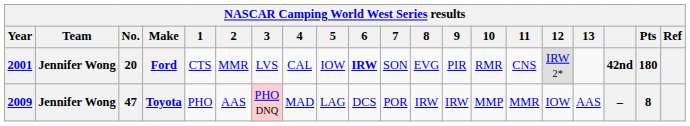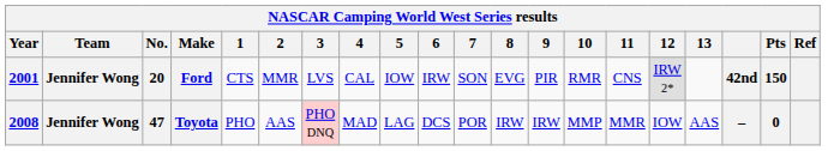Ford | 6: bold -> normal
Ford | Pts: 180 -> 150
Toyota | Year: 2009 -> 2008
Toyota | Pts: 8 -> 0
